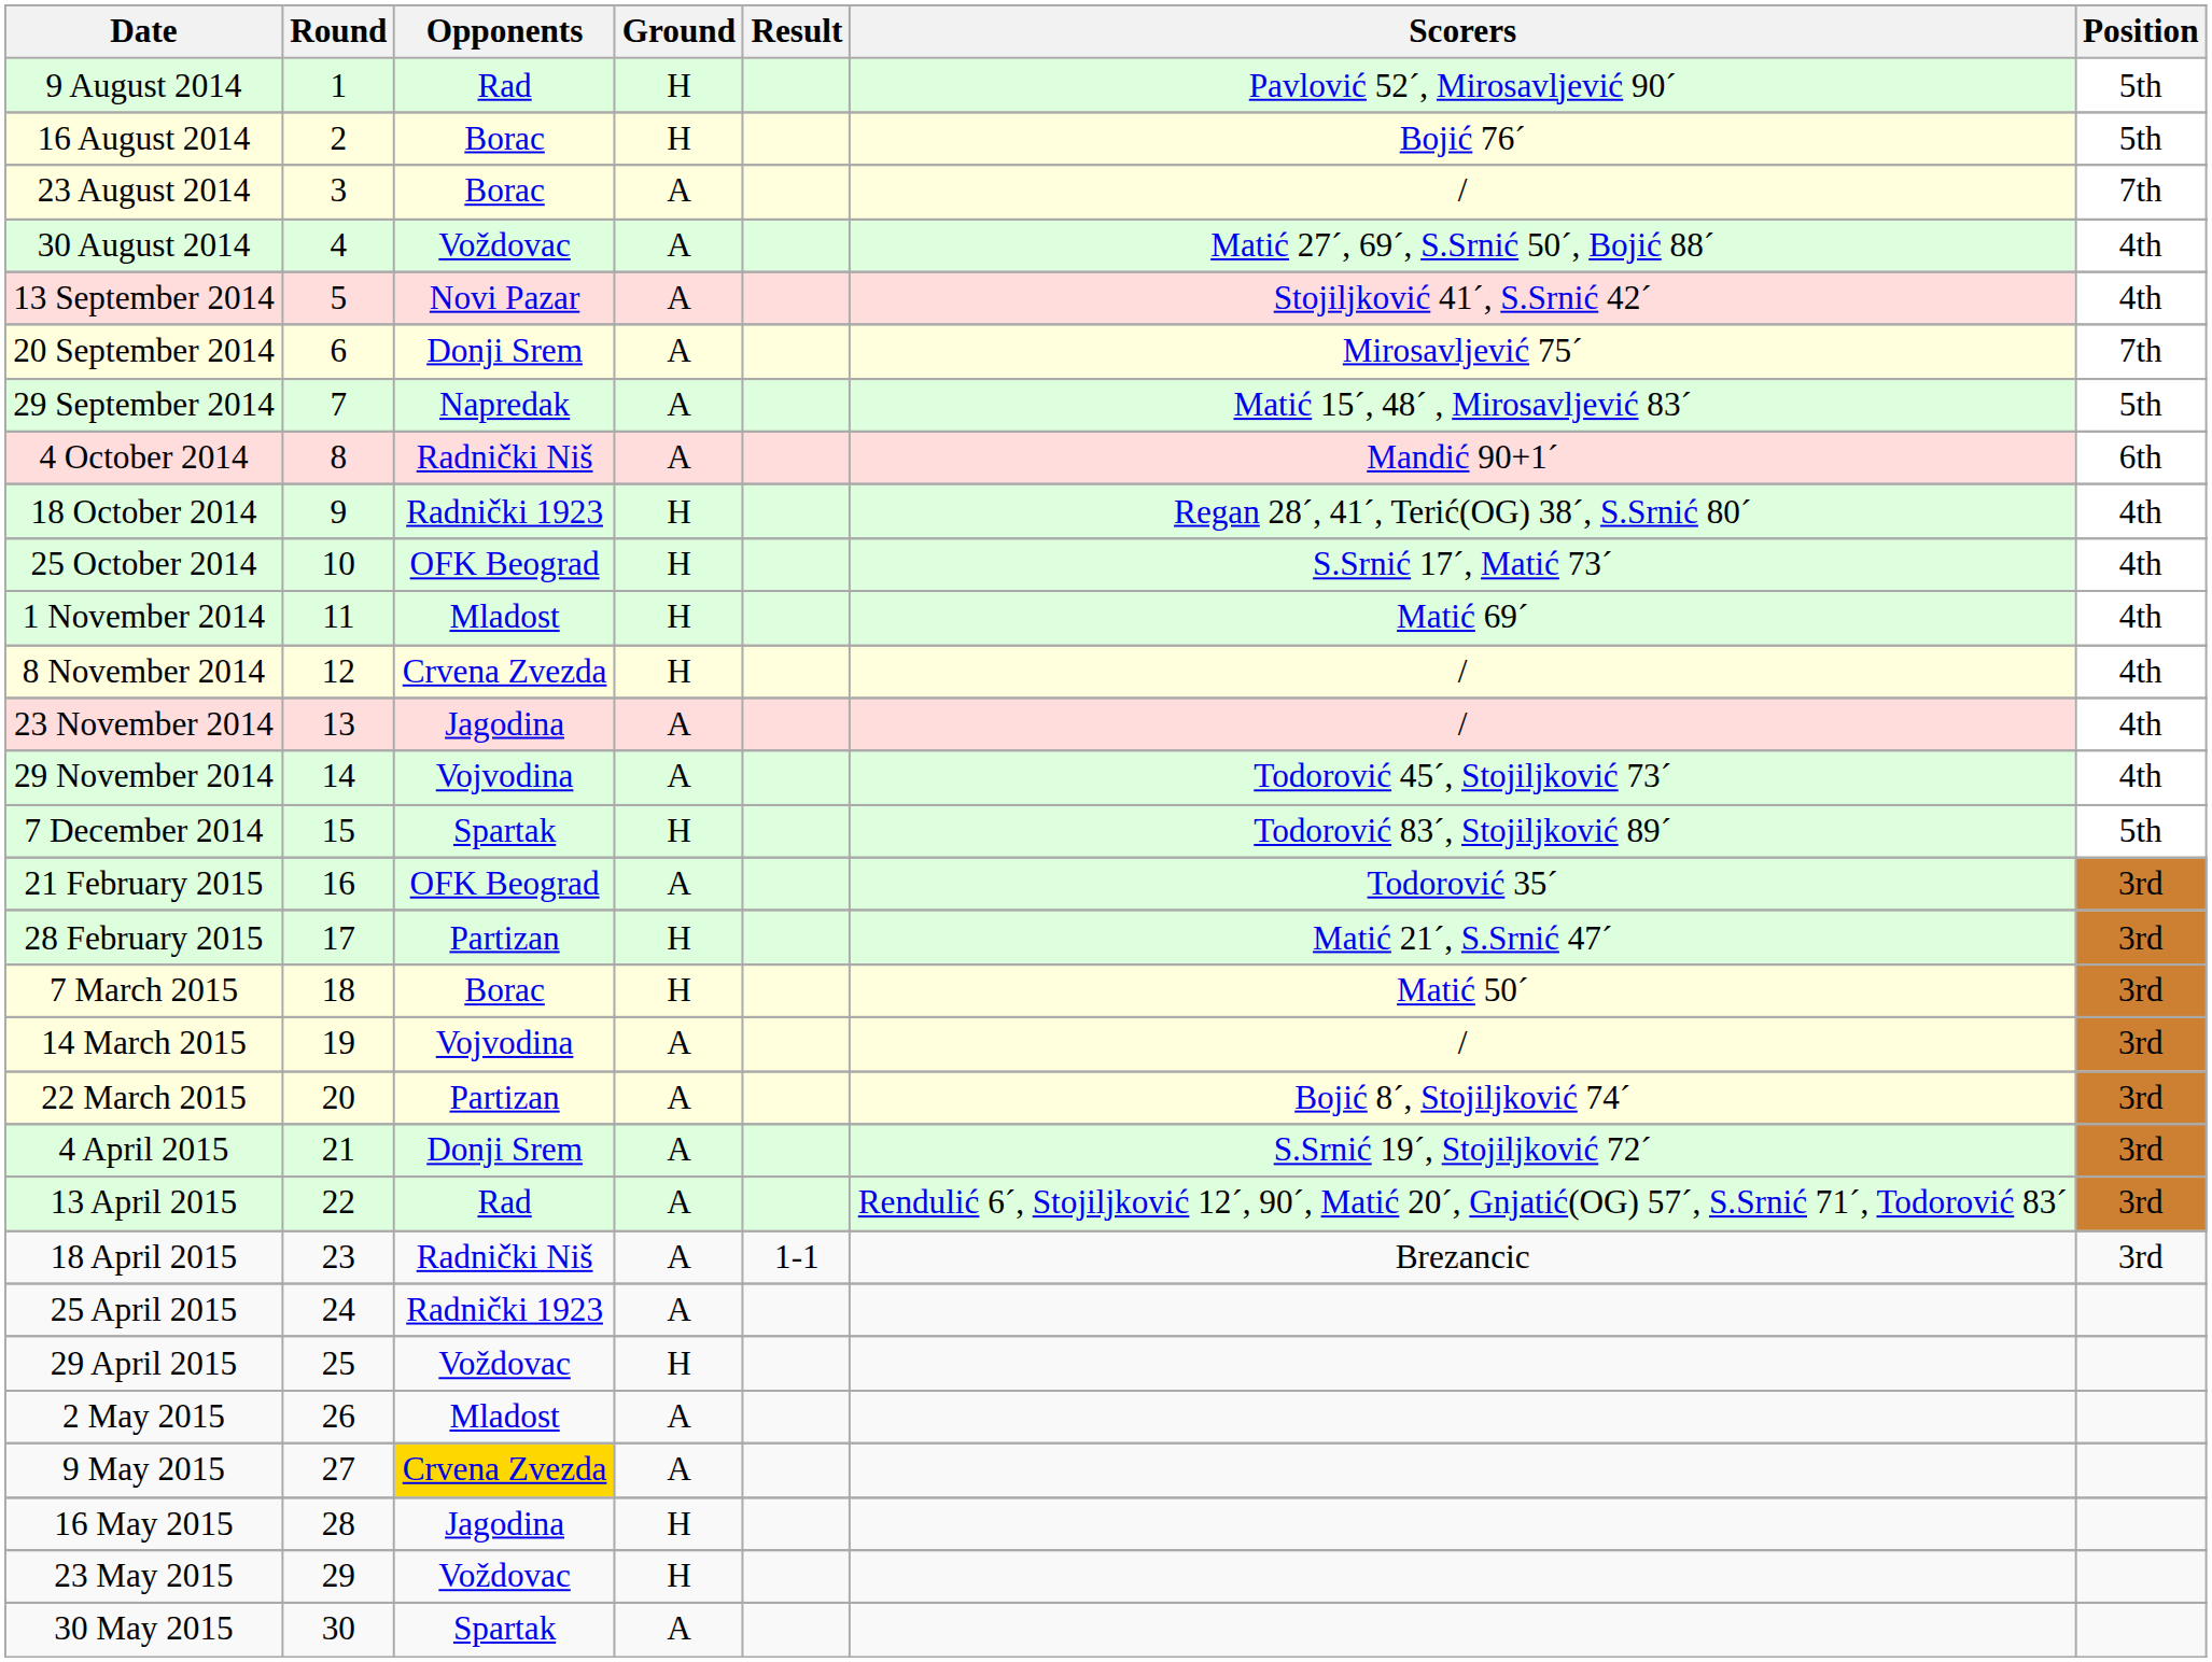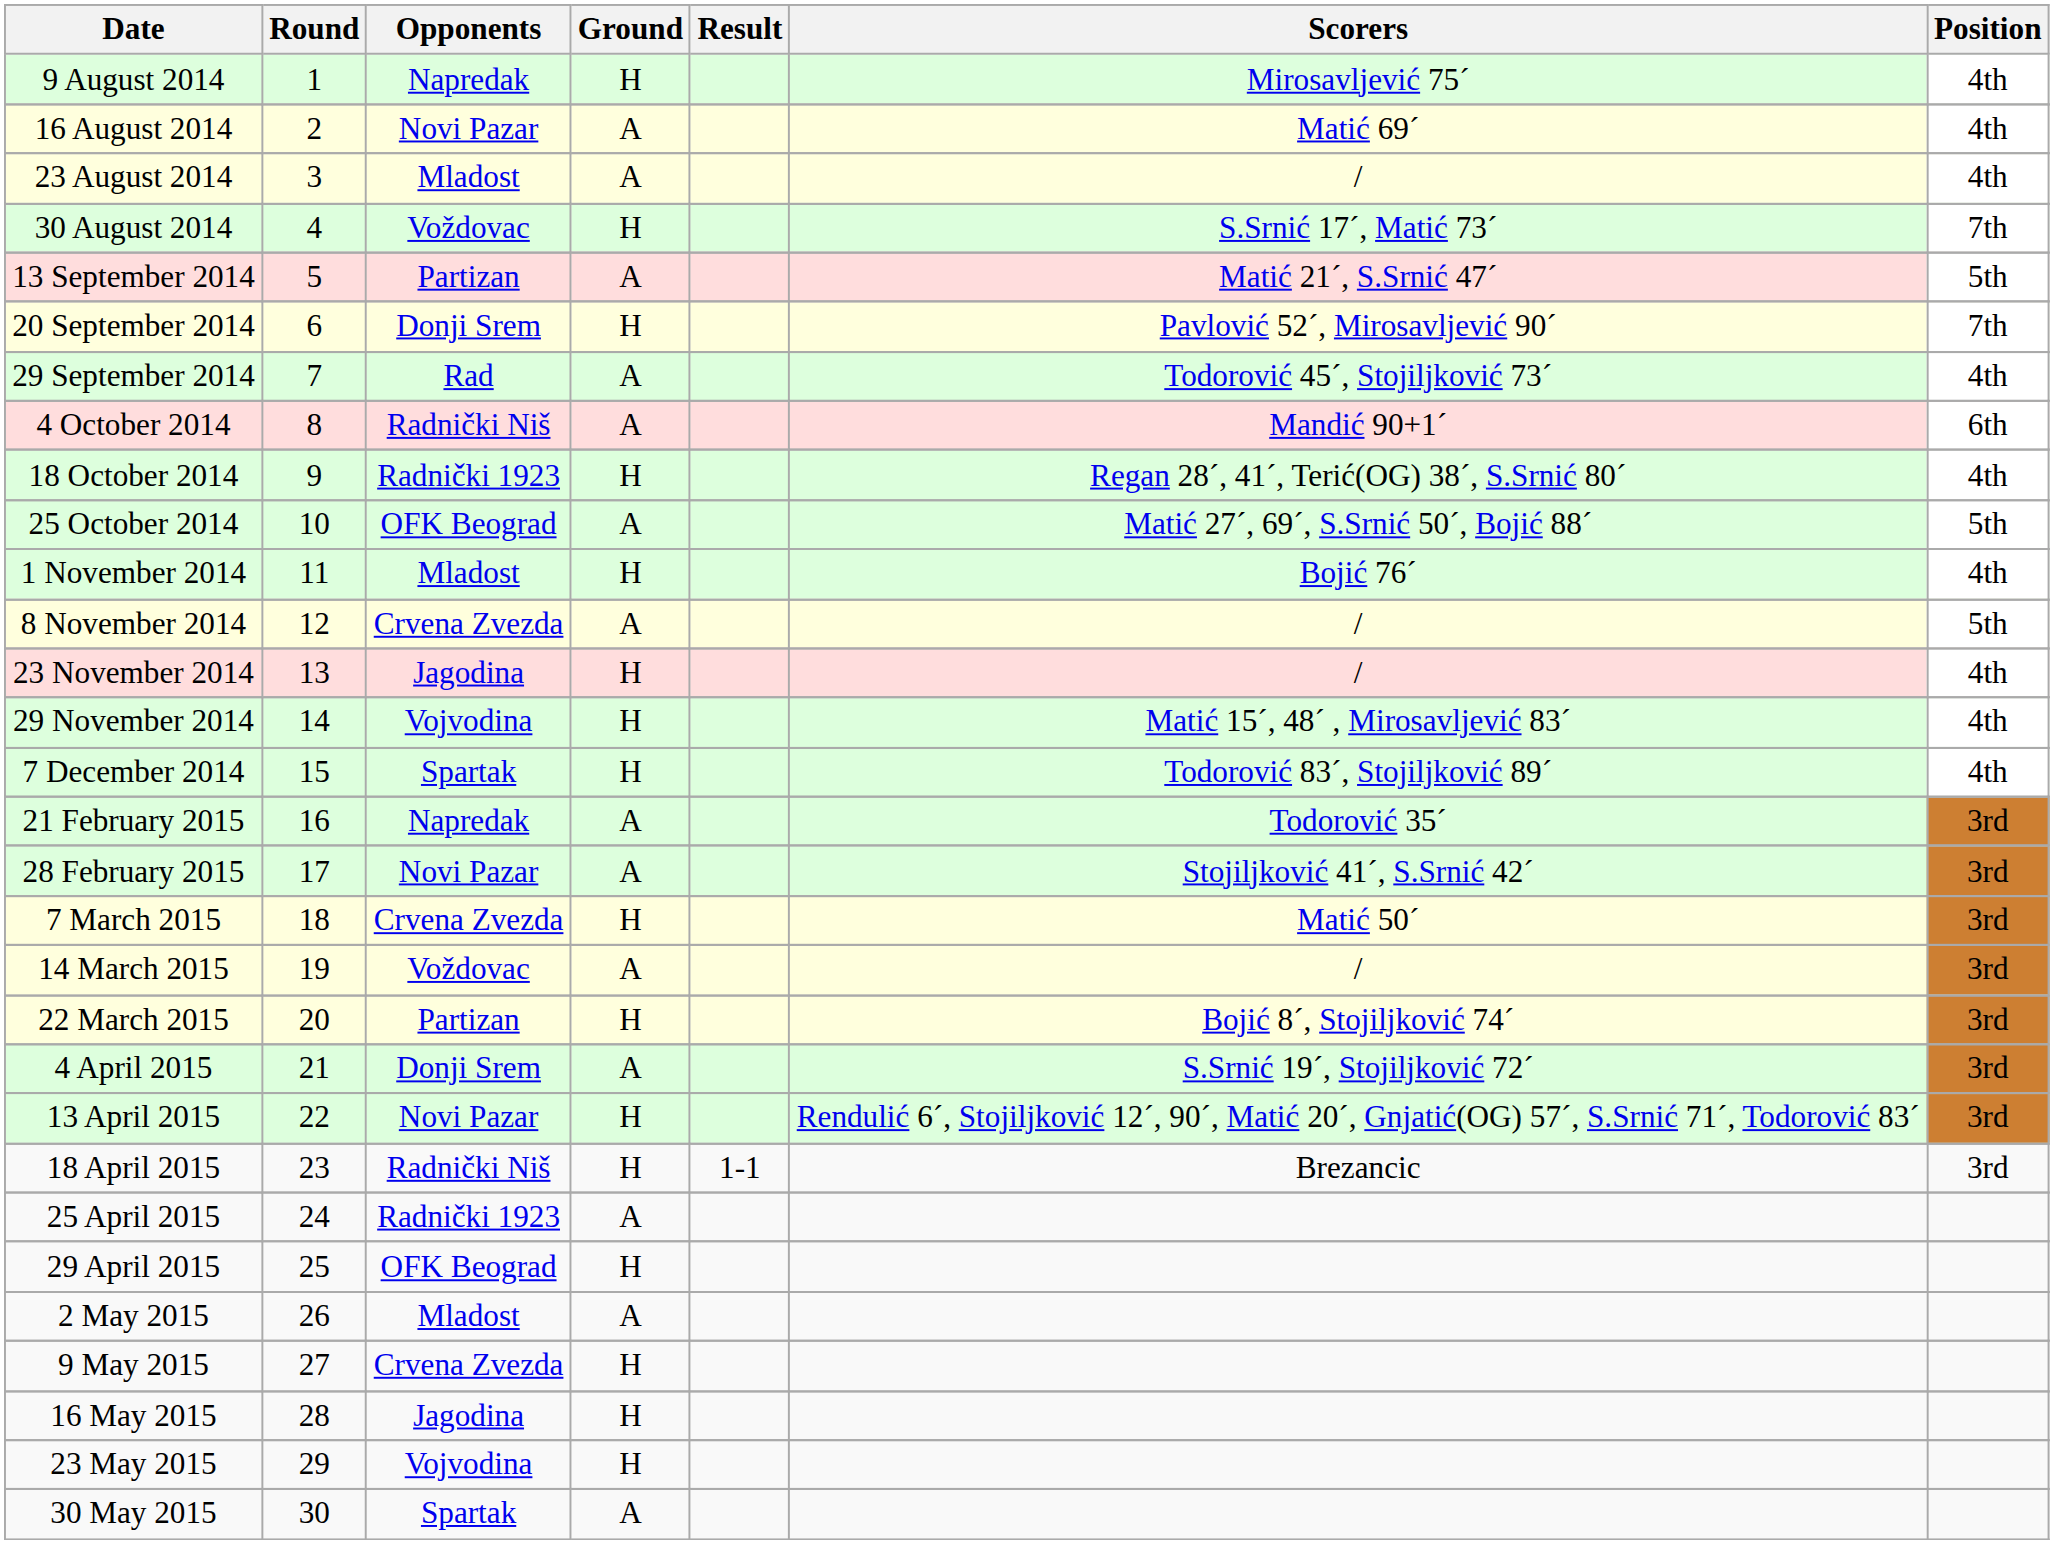9 August 2014 | Opponents: Rad -> Napredak
9 August 2014 | Scorers: Pavlović 52´, Mirosavljević 90´ -> Mirosavljević 75´
9 August 2014 | Position: 5th -> 4th
16 August 2014 | Opponents: Borac -> Novi Pazar
16 August 2014 | Ground: H -> A
16 August 2014 | Scorers: Bojić 76´ -> Matić 69´
16 August 2014 | Position: 5th -> 4th
23 August 2014 | Opponents: Borac -> Mladost
23 August 2014 | Position: 7th -> 4th
30 August 2014 | Ground: A -> H
30 August 2014 | Scorers: Matić 27´, 69´, S.Srnić 50´, Bojić 88´ -> S.Srnić 17´, Matić 73´
30 August 2014 | Position: 4th -> 7th
13 September 2014 | Opponents: Novi Pazar -> Partizan
13 September 2014 | Scorers: Stojiljković 41´, S.Srnić 42´ -> Matić 21´, S.Srnić 47´
13 September 2014 | Position: 4th -> 5th
20 September 2014 | Ground: A -> H
20 September 2014 | Scorers: Mirosavljević 75´ -> Pavlović 52´, Mirosavljević 90´
29 September 2014 | Opponents: Napredak -> Rad
29 September 2014 | Scorers: Matić 15´, 48´ , Mirosavljević 83´ -> Todorović 45´, Stojiljković 73´
29 September 2014 | Position: 5th -> 4th
25 October 2014 | Ground: H -> A
25 October 2014 | Scorers: S.Srnić 17´, Matić 73´ -> Matić 27´, 69´, S.Srnić 50´, Bojić 88´
25 October 2014 | Position: 4th -> 5th
1 November 2014 | Scorers: Matić 69´ -> Bojić 76´
8 November 2014 | Ground: H -> A
8 November 2014 | Position: 4th -> 5th
23 November 2014 | Ground: A -> H
29 November 2014 | Ground: A -> H
29 November 2014 | Scorers: Todorović 45´, Stojiljković 73´ -> Matić 15´, 48´ , Mirosavljević 83´
7 December 2014 | Position: 5th -> 4th
21 February 2015 | Opponents: OFK Beograd -> Napredak
28 February 2015 | Opponents: Partizan -> Novi Pazar
28 February 2015 | Ground: H -> A
28 February 2015 | Scorers: Matić 21´, S.Srnić 47´ -> Stojiljković 41´, S.Srnić 42´
7 March 2015 | Opponents: Borac -> Crvena Zvezda
14 March 2015 | Opponents: Vojvodina -> Voždovac
22 March 2015 | Ground: A -> H
13 April 2015 | Opponents: Rad -> Novi Pazar
13 April 2015 | Ground: A -> H
18 April 2015 | Ground: A -> H
29 April 2015 | Opponents: Voždovac -> OFK Beograd
9 May 2015 | Opponents: gold background -> no background
9 May 2015 | Ground: A -> H
23 May 2015 | Opponents: Voždovac -> Vojvodina
